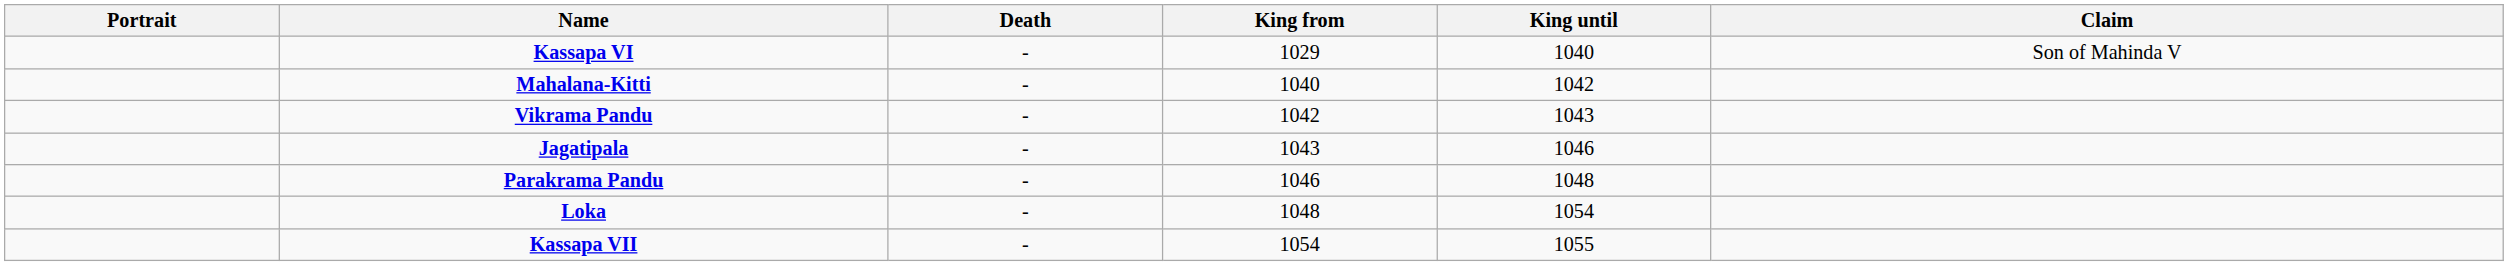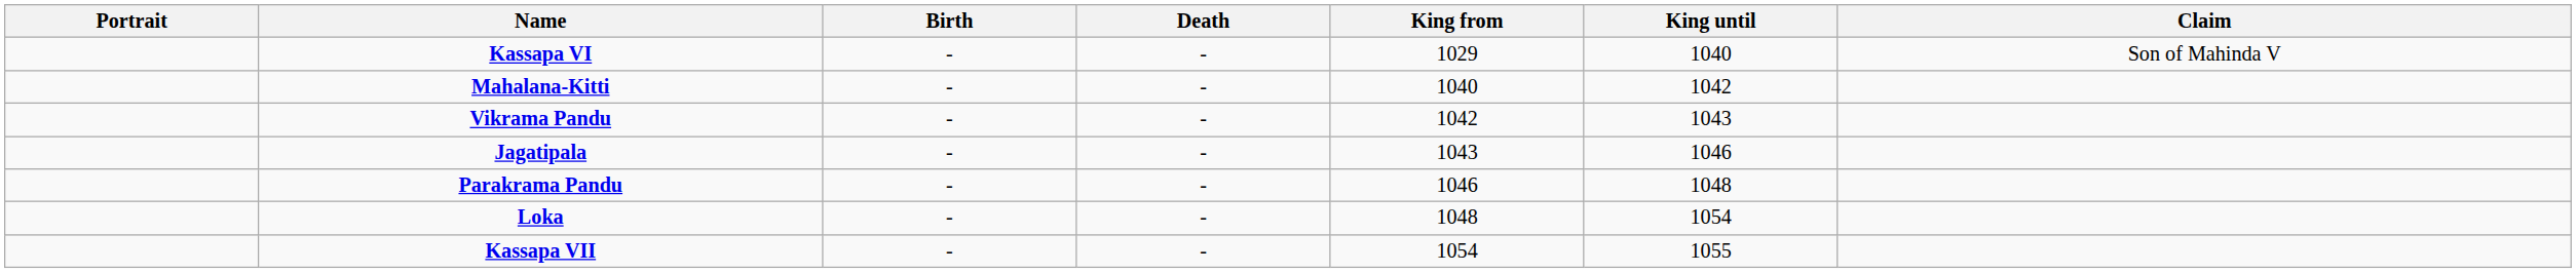+ column: Birth | - | - | - | - | - | - | -
